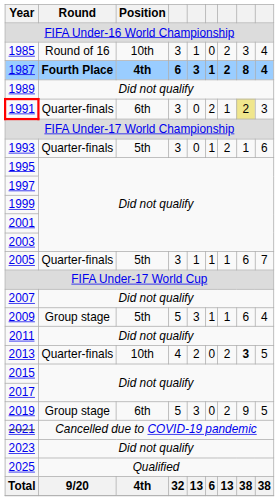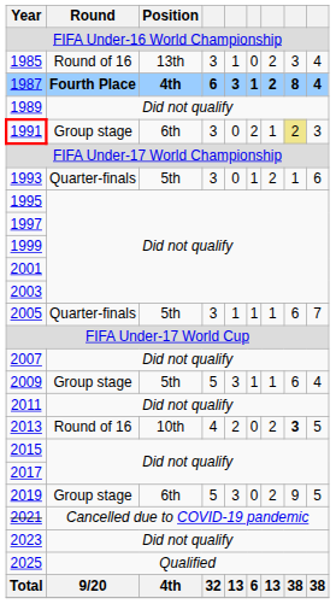1985 | Position: 10th -> 13th
1991 | Round: Quarter-finals -> Group stage
2013 | Round: Quarter-finals -> Round of 16
